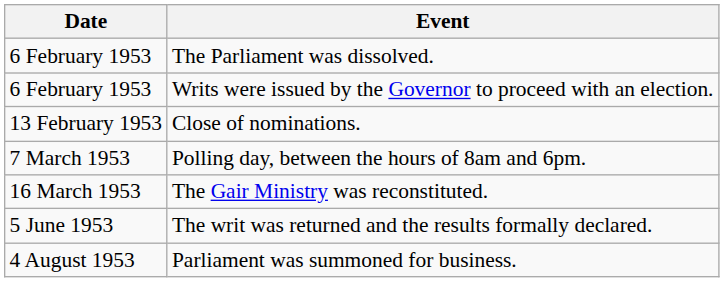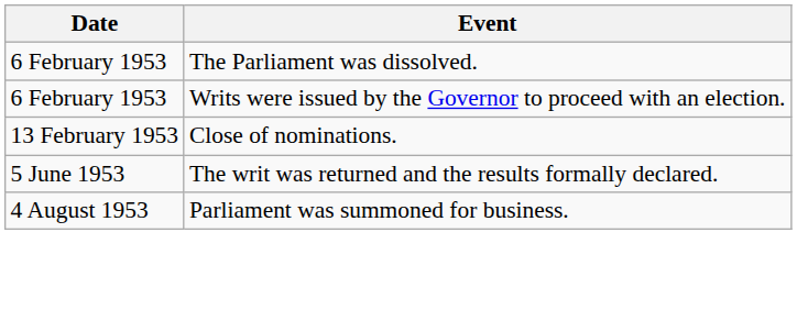- row: 7 March 1953 | Polling day, between the hours of 8am and 6pm.
- row: 16 March 1953 | The Gair Ministry was reconstituted.
